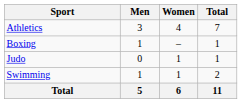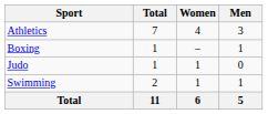columns swapped: Men <-> Total
